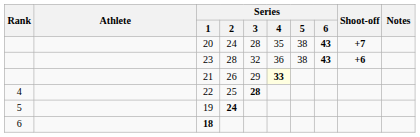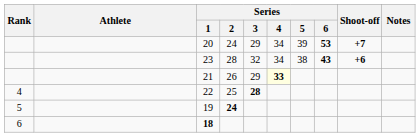20 | Series / 3: 28 -> 29
20 | Series / 4: 35 -> 34
20 | Series / 5: 38 -> 39
20 | Series / 6: 43 -> 53
23 | Series / 4: 36 -> 34
